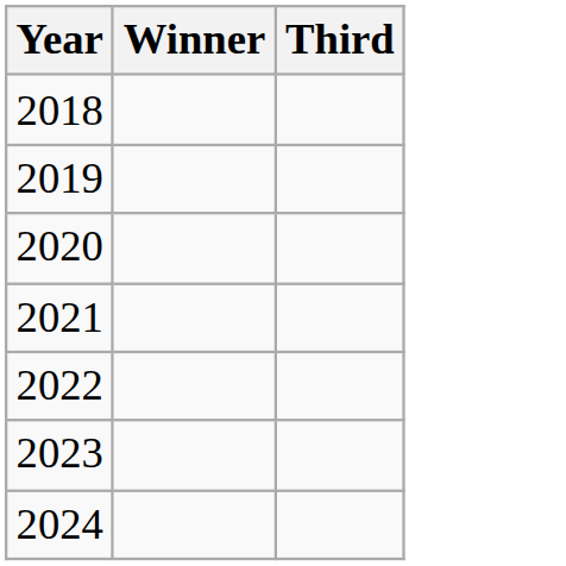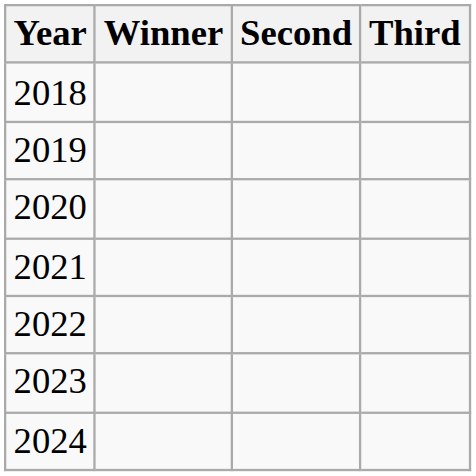+ column: Second
